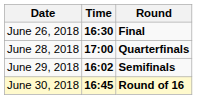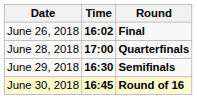June 26, 2018 | Time: 16:30 -> 16:02
June 29, 2018 | Time: 16:02 -> 16:30
